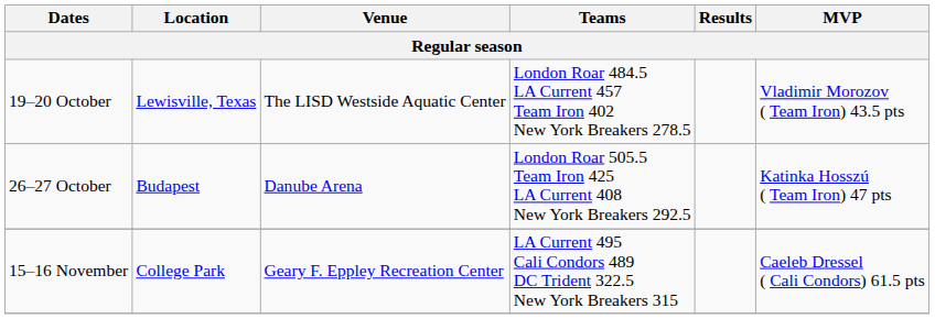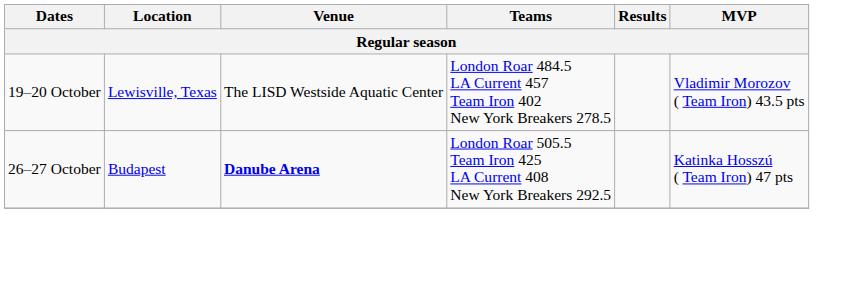26–27 October | Venue: normal -> bold
- row: 15–16 November | College Park | Geary F. Eppley Recreation Center | LA Current 495 Cali Condors 489 DC Trident 322.5 New York Breakers 315 | Caeleb Dressel ( Cali Condors) 61.5 pts
